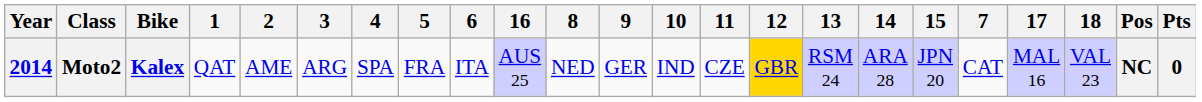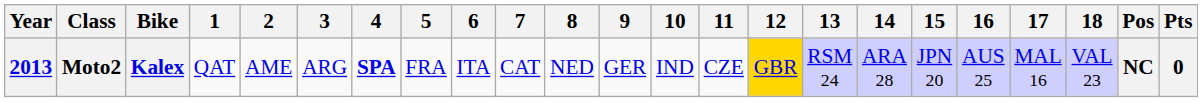columns swapped: 7 <-> 16
Moto2 | Year: 2014 -> 2013
Moto2 | 4: normal -> bold
